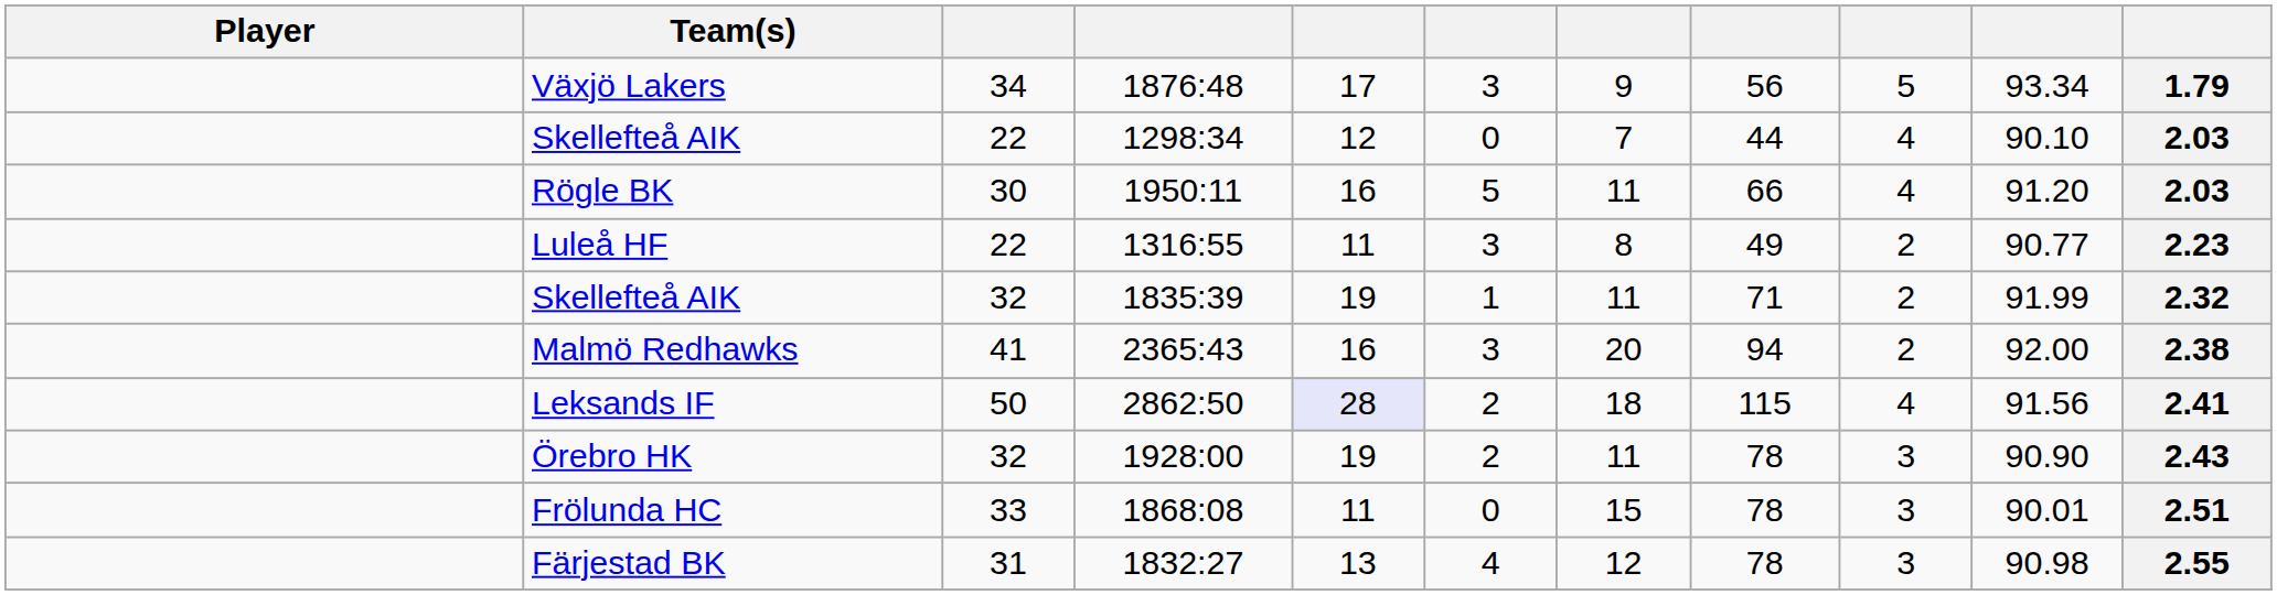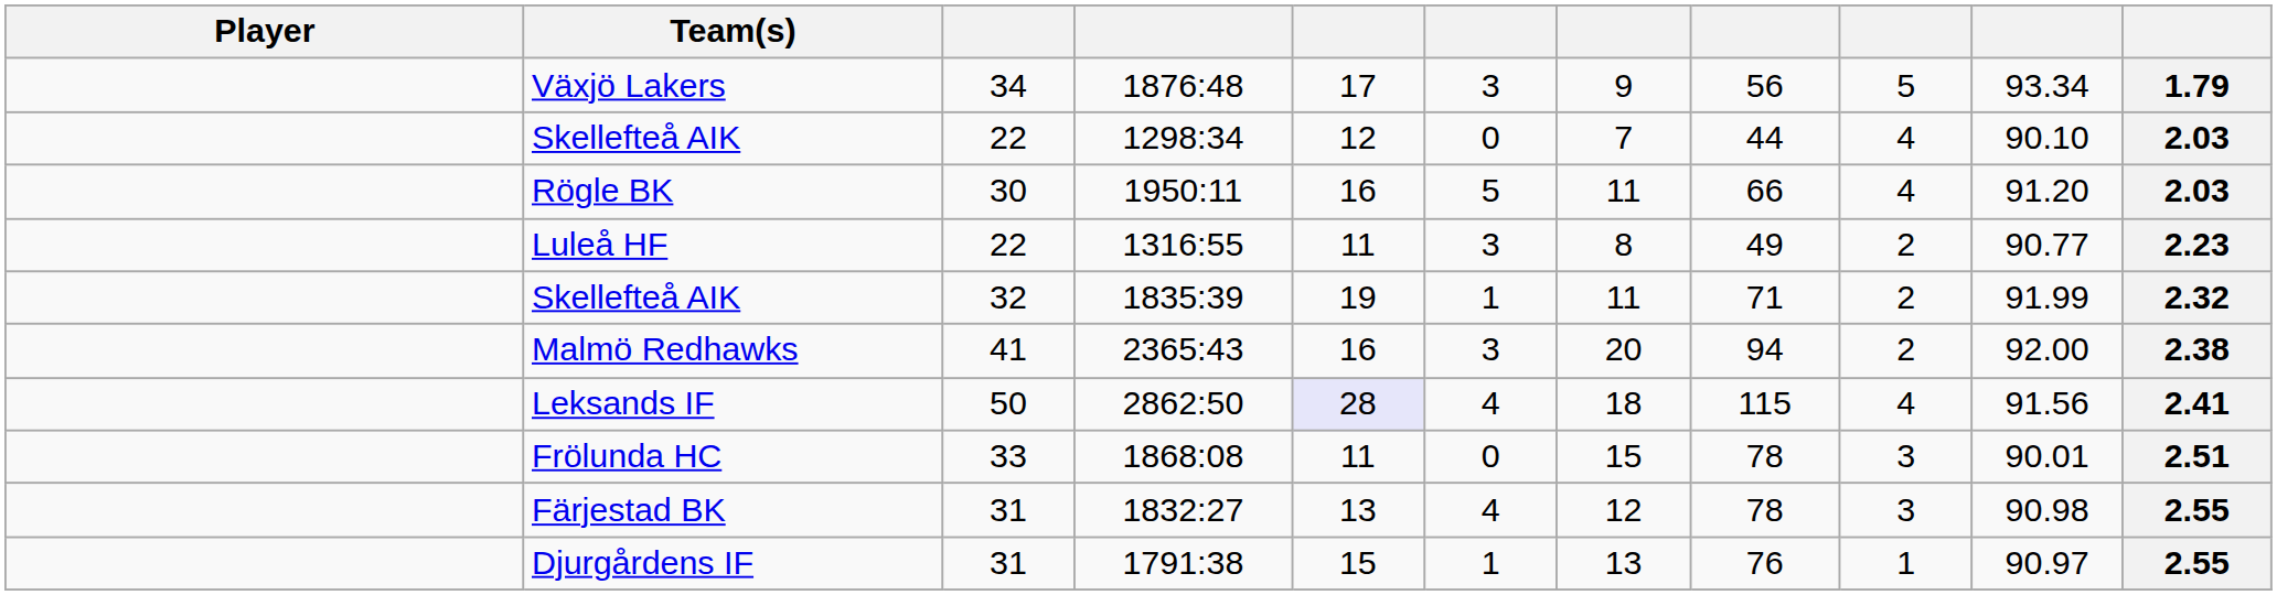Leksands IF | column 6: 2 -> 4
- row: Örebro HK | 32 | 1928:00 | 19 | 2 | 11 | 78 | 3 | 90.90 | 2.43
+ row: Djurgårdens IF | 31 | 1791:38 | 15 | 1 | 13 | 76 | 1 | 90.97 | 2.55
